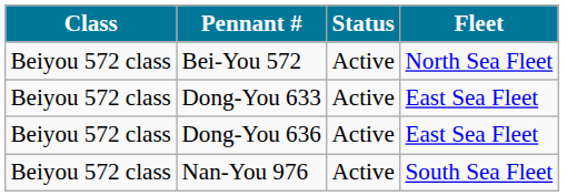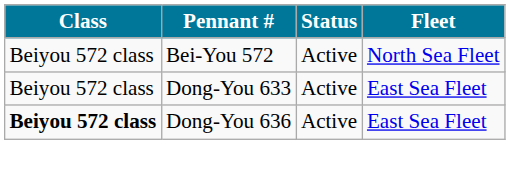Dong-You 636 | Class: normal -> bold
- row: Beiyou 572 class | Nan-You 976 | Active | South Sea Fleet
